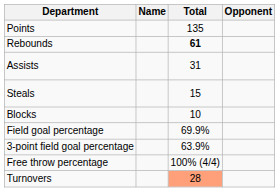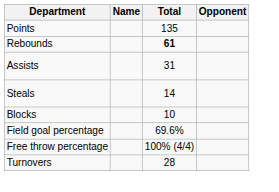Steals | Total: 15 -> 14
Field goal percentage | Total: 69.9% -> 69.6%
- row: 3-point field goal percentage | 63.9%
Turnovers | Total: lightsalmon background -> no background
